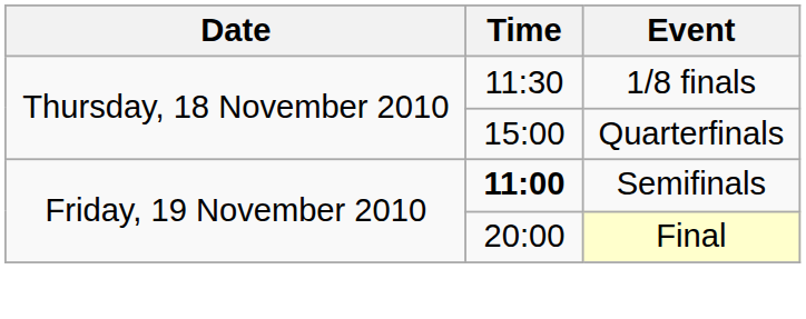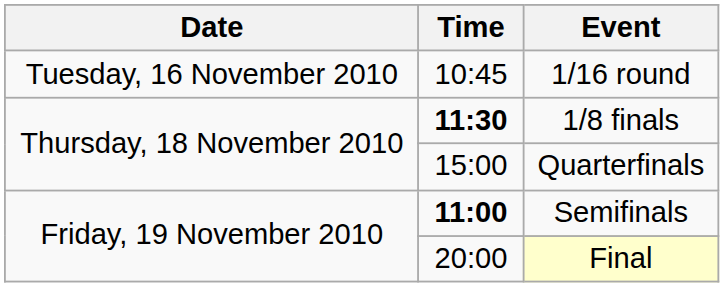+ row: Tuesday, 16 November 2010 | 10:45 | 1/16 round
1/8 finals | Time: normal -> bold
